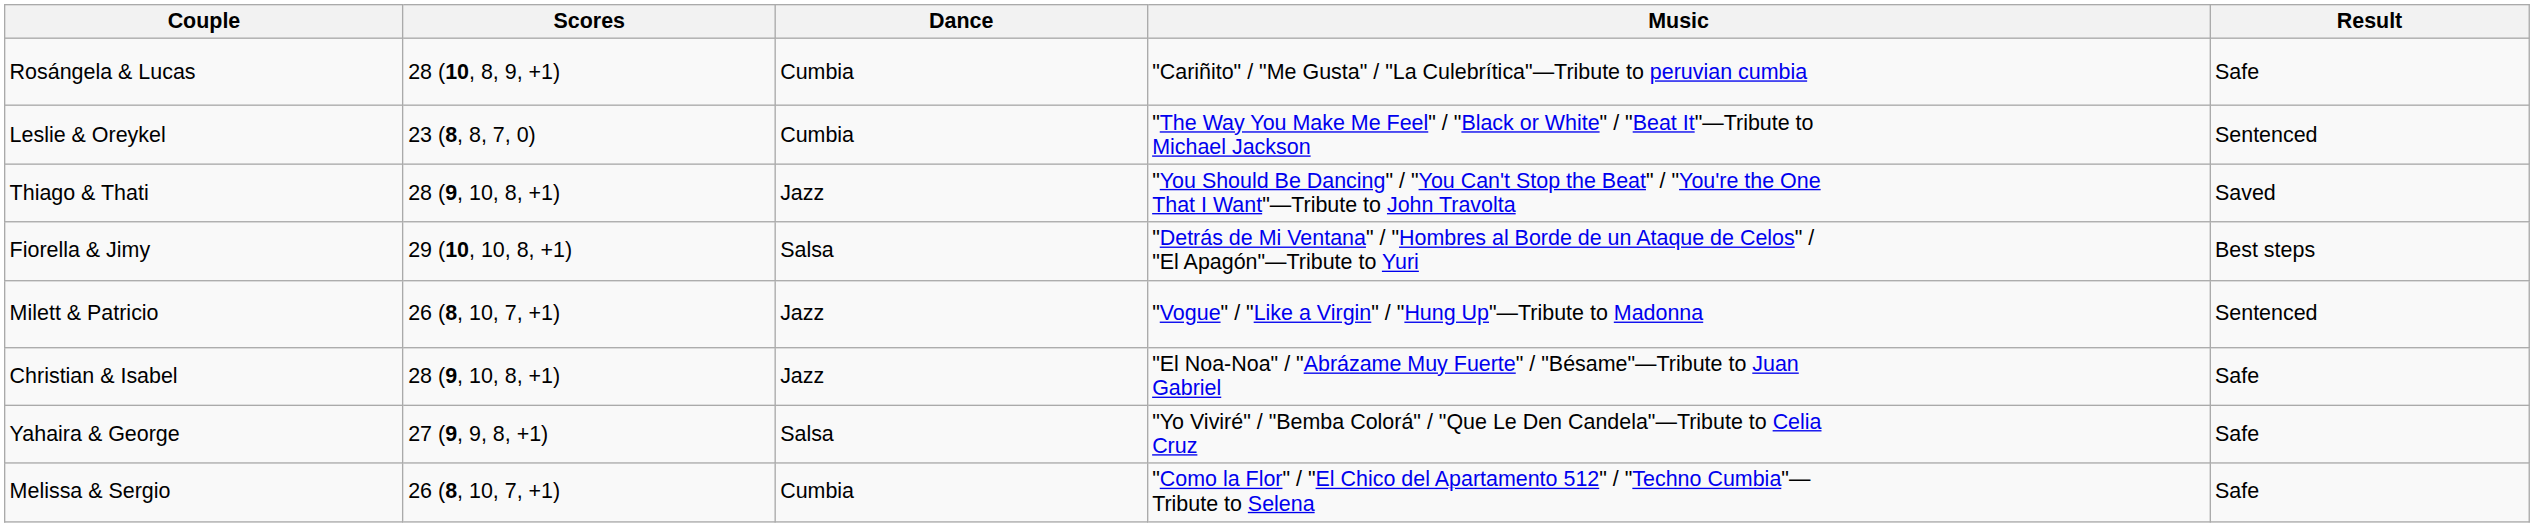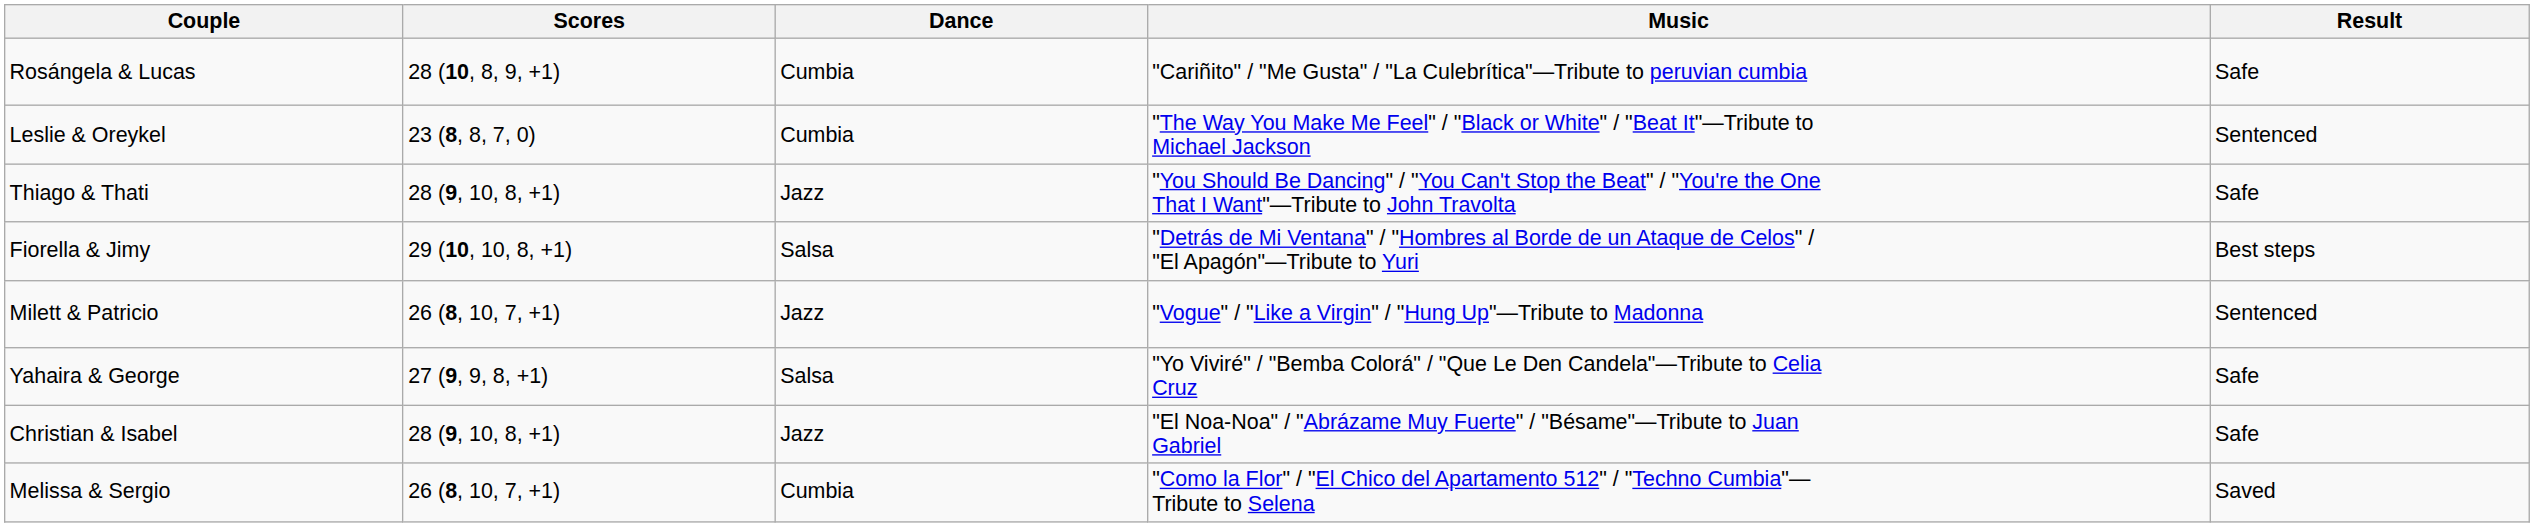Thiago & Thati | Result: Saved -> Safe
rows swapped: Yahaira & George <-> Christian & Isabel
Melissa & Sergio | Result: Safe -> Saved
